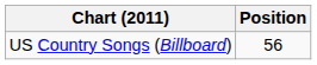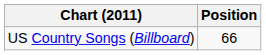US Country Songs (Billboard) | Position: 56 -> 66
